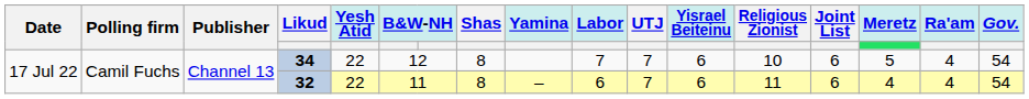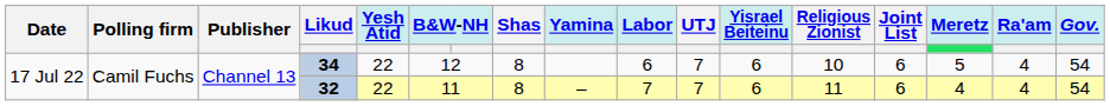34 | Labor: 7 -> 6
32 | Labor: 6 -> 7
